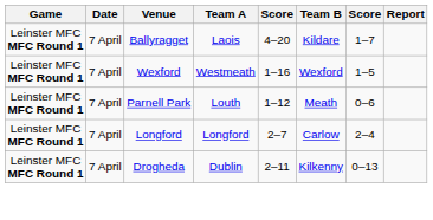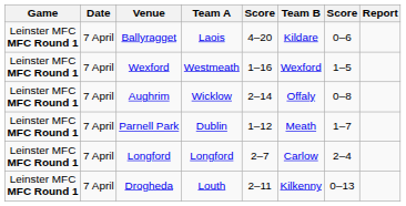Ballyragget | column 7: 1–7 -> 0–6
+ row: Leinster MFC MFC Round 1 | 7 April | Aughrim | Wicklow | 2–14 | Offaly | 0–8
Parnell Park | Team A: Louth -> Dublin
Parnell Park | column 7: 0–6 -> 1–7
Drogheda | Team A: Dublin -> Louth
